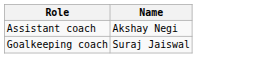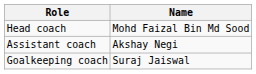+ row: Head coach | Mohd Faizal Bin Md Sood
